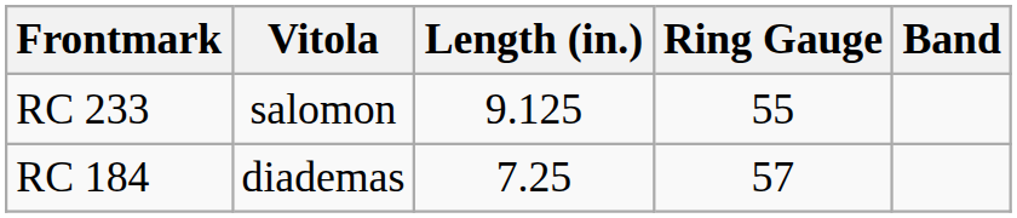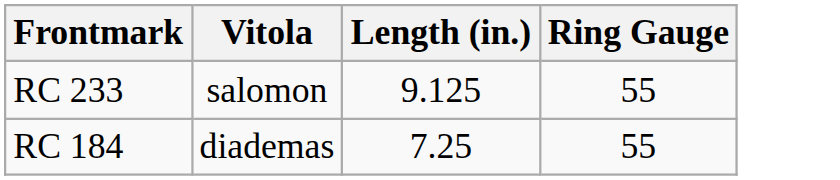- column: Band
RC 184 | Ring Gauge: 57 -> 55
